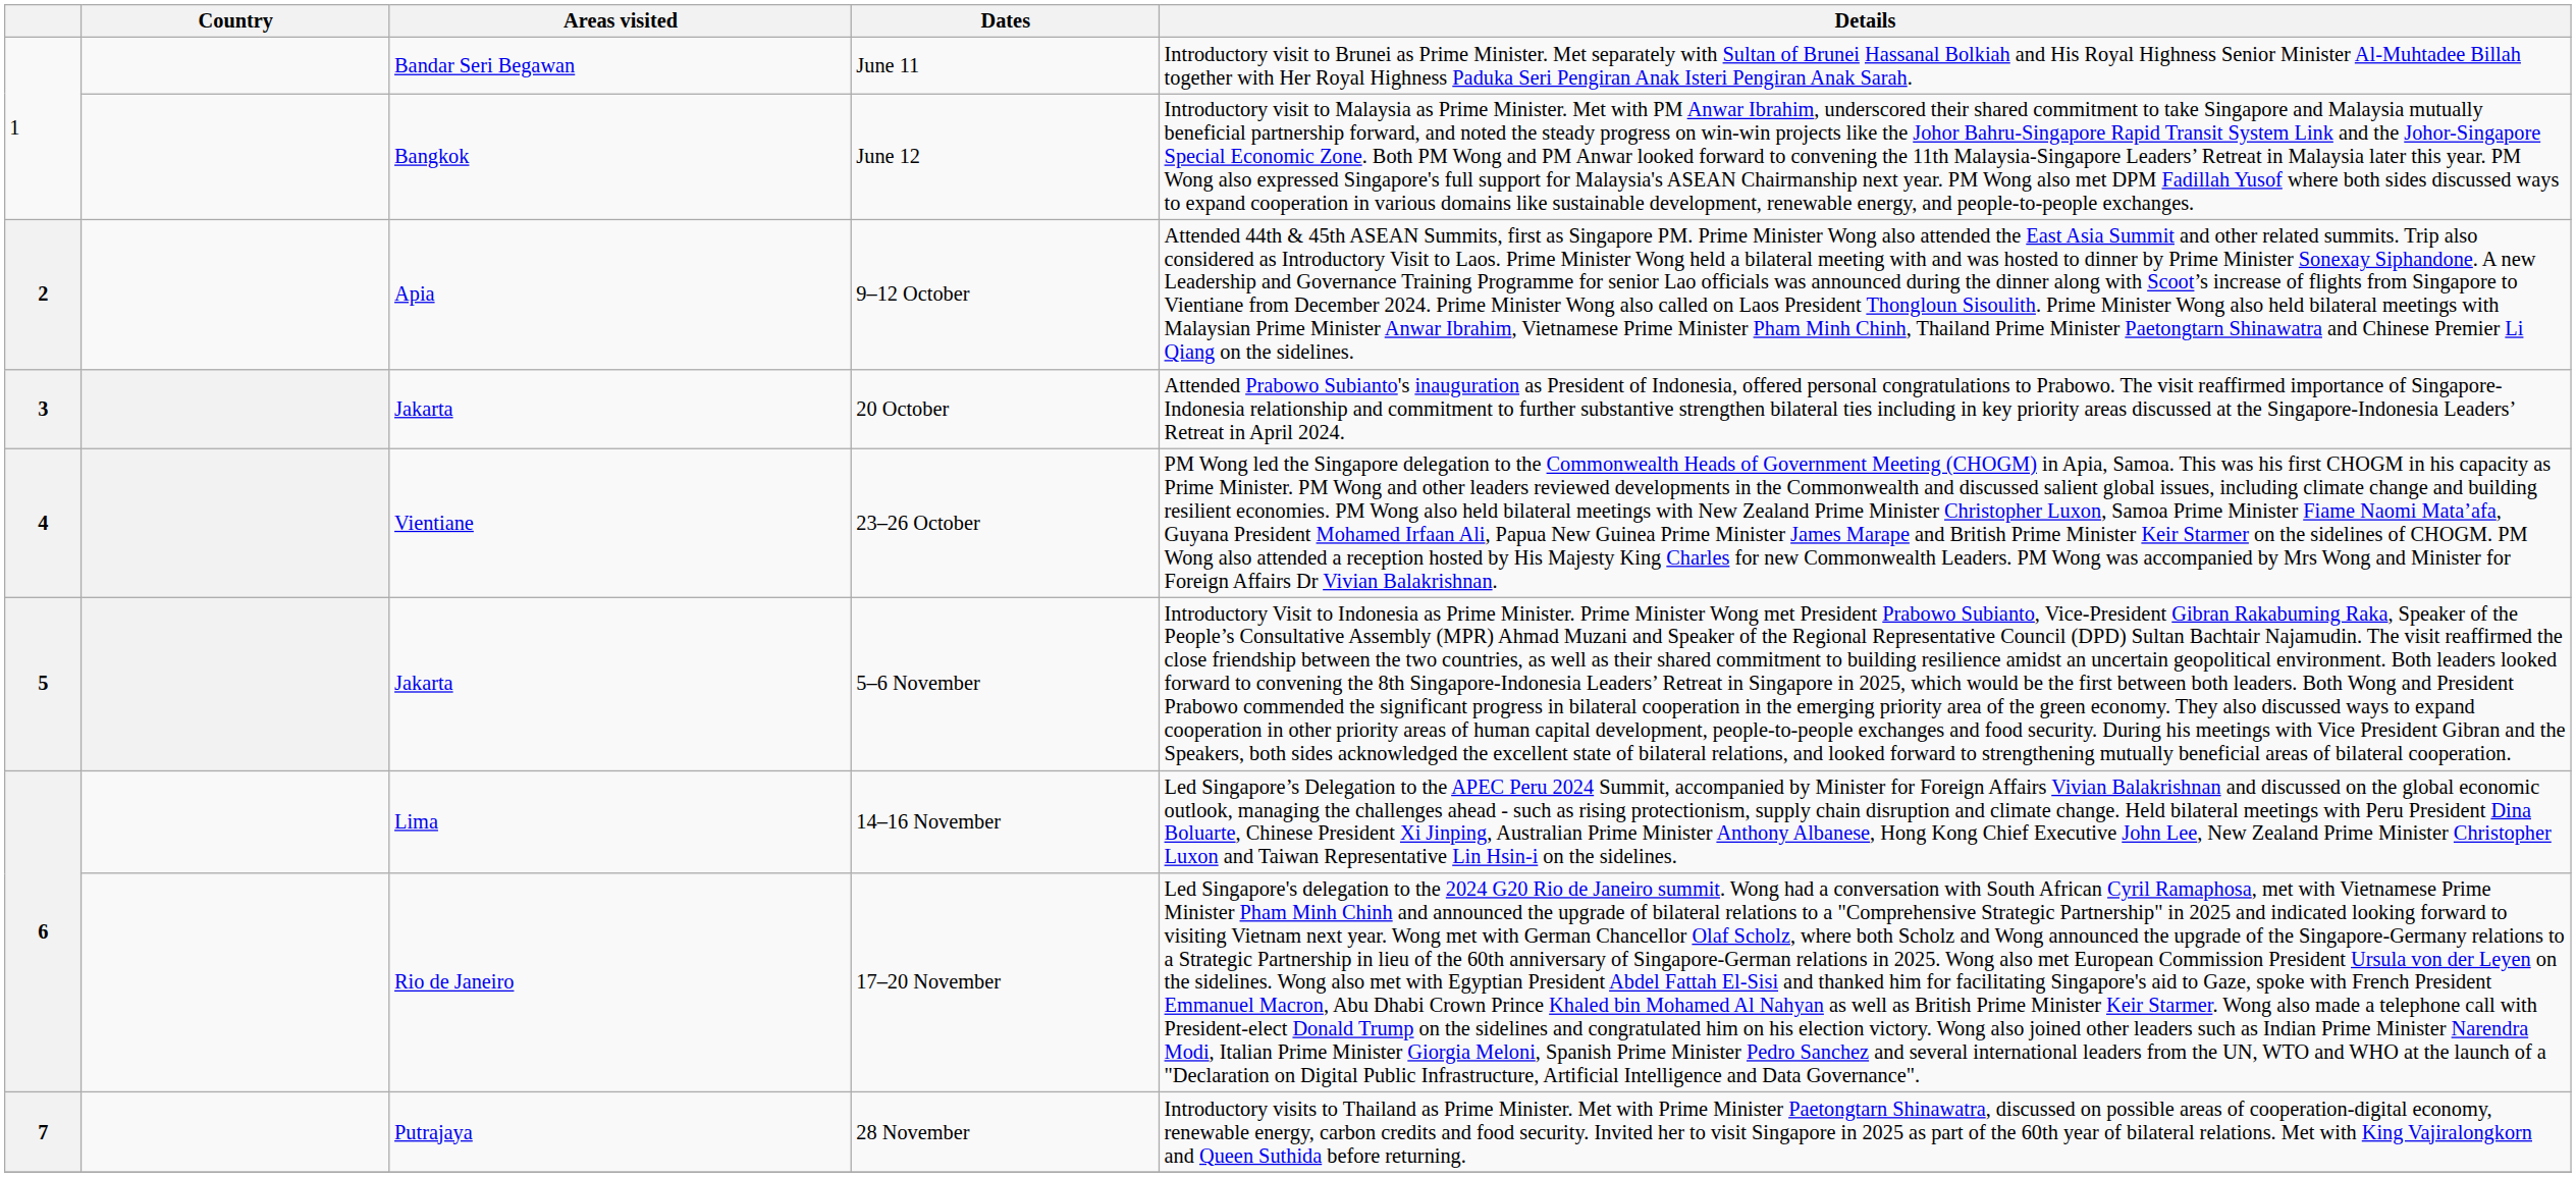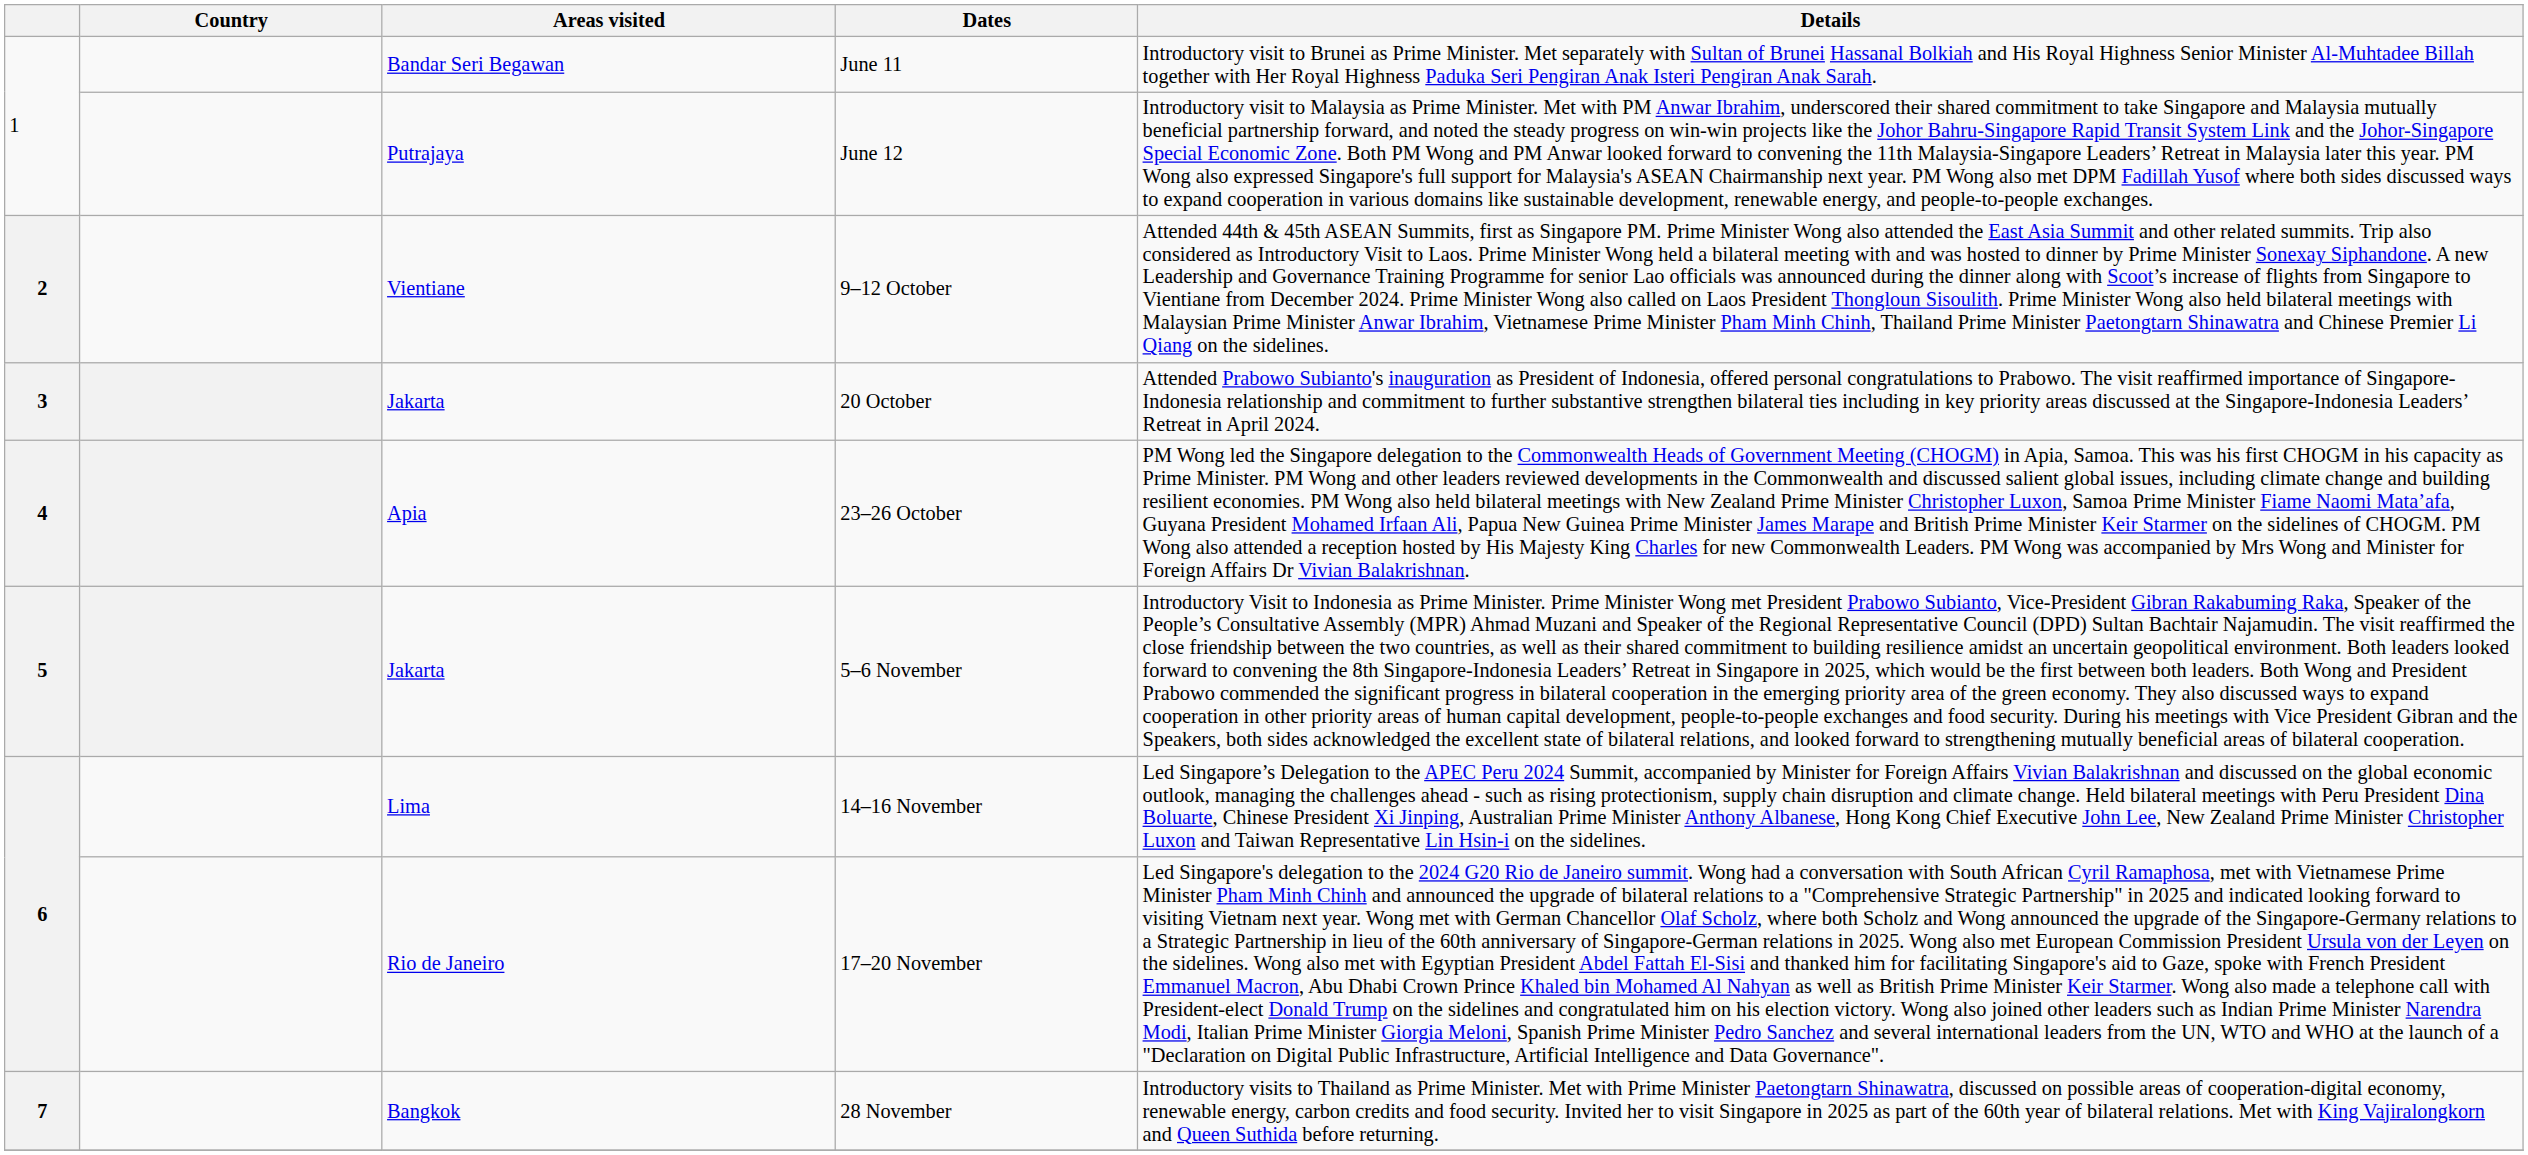June 12 | Areas visited: Bangkok -> Putrajaya
9–12 October | Areas visited: Apia -> Vientiane
23–26 October | Areas visited: Vientiane -> Apia
28 November | Areas visited: Putrajaya -> Bangkok
